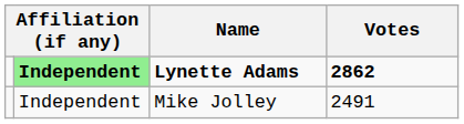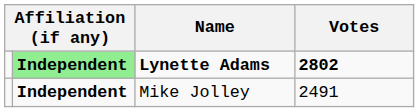Lynette Adams | Votes: 2862 -> 2802
Mike Jolley | column 2: normal -> bold
